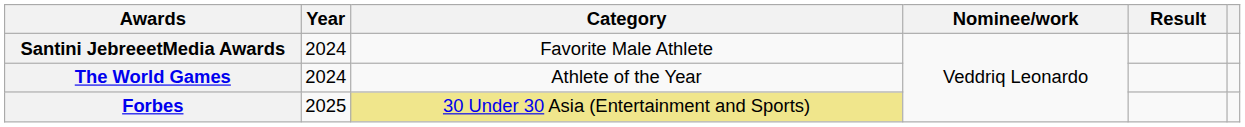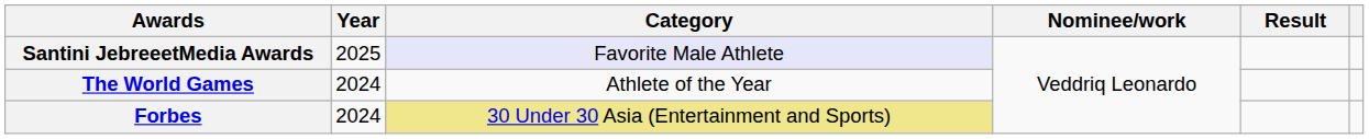Santini JebreeetMedia Awards | Year: 2024 -> 2025
Santini JebreeetMedia Awards | Category: no background -> lavender background
Forbes | Year: 2025 -> 2024
